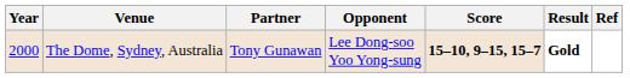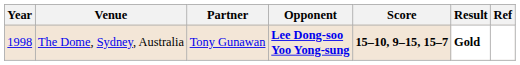The Dome, Sydney, Australia | Year: 2000 -> 1998
The Dome, Sydney, Australia | Opponent: normal -> bold
